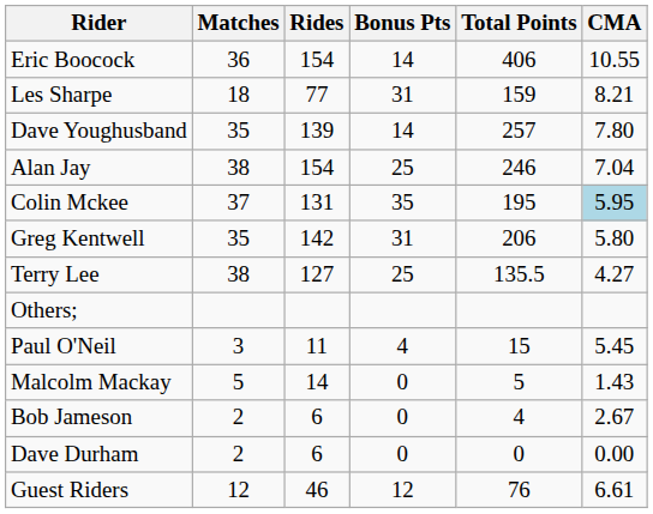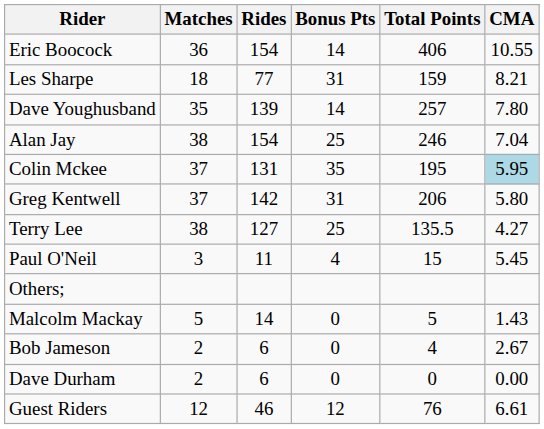Greg Kentwell | Matches: 35 -> 37
rows swapped: Others; <-> Paul O'Neil
